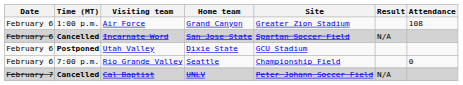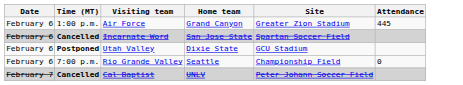- column: Result | N/A | N/A
Air Force | Attendance: 108 -> 445
